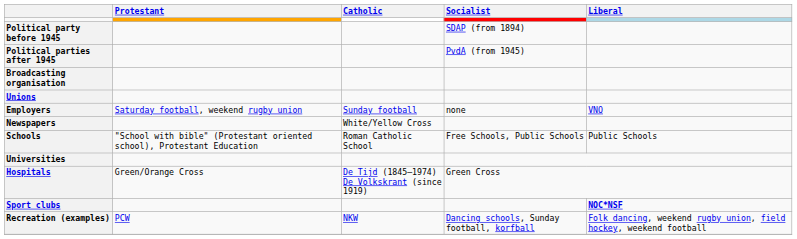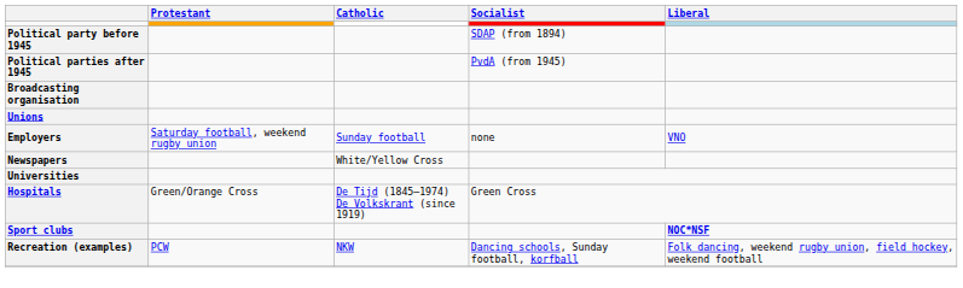- row: Schools | "School with bible" (Protestant oriented school), Protestant Education | Roman Catholic School | Free Schools, Public Schools | Public Schools
